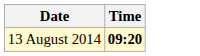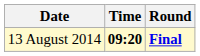+ column: Round | Final
